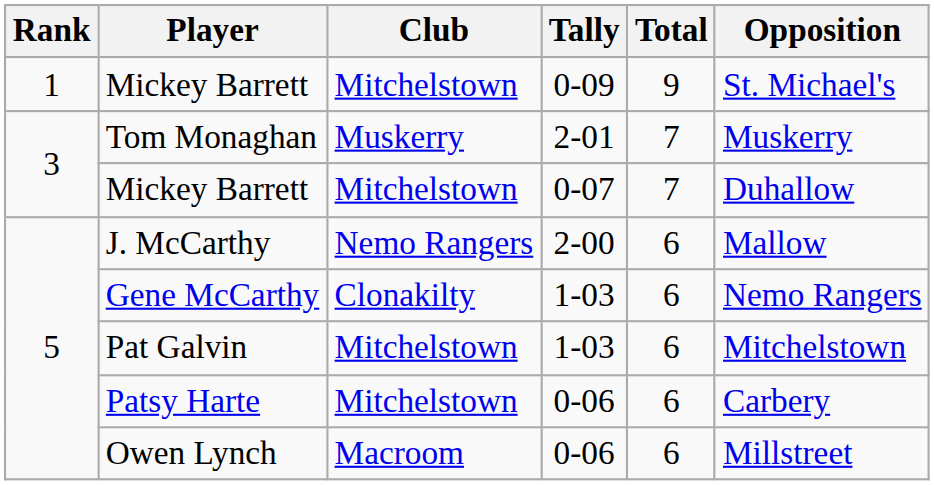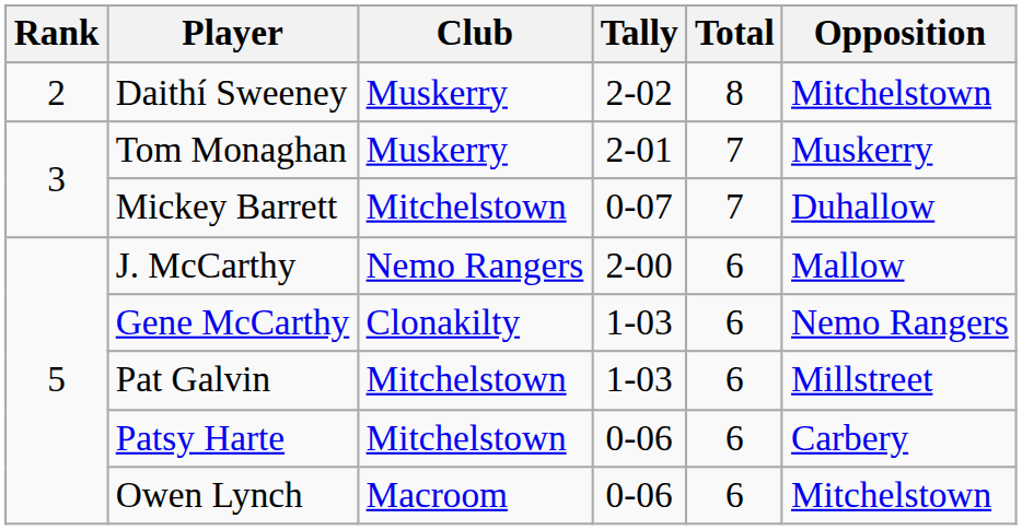- row: 1 | Mickey Barrett | Mitchelstown | 0-09 | 9 | St. Michael's
+ row: 2 | Daithí Sweeney | Muskerry | 2-02 | 8 | Mitchelstown
Pat Galvin | Opposition: Mitchelstown -> Millstreet
Owen Lynch | Opposition: Millstreet -> Mitchelstown
